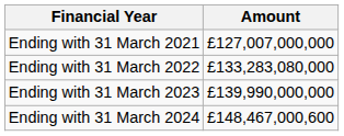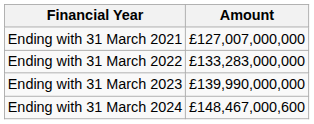Ending with 31 March 2022 | Amount: £133,283,080,000 -> £133,283,000,000
